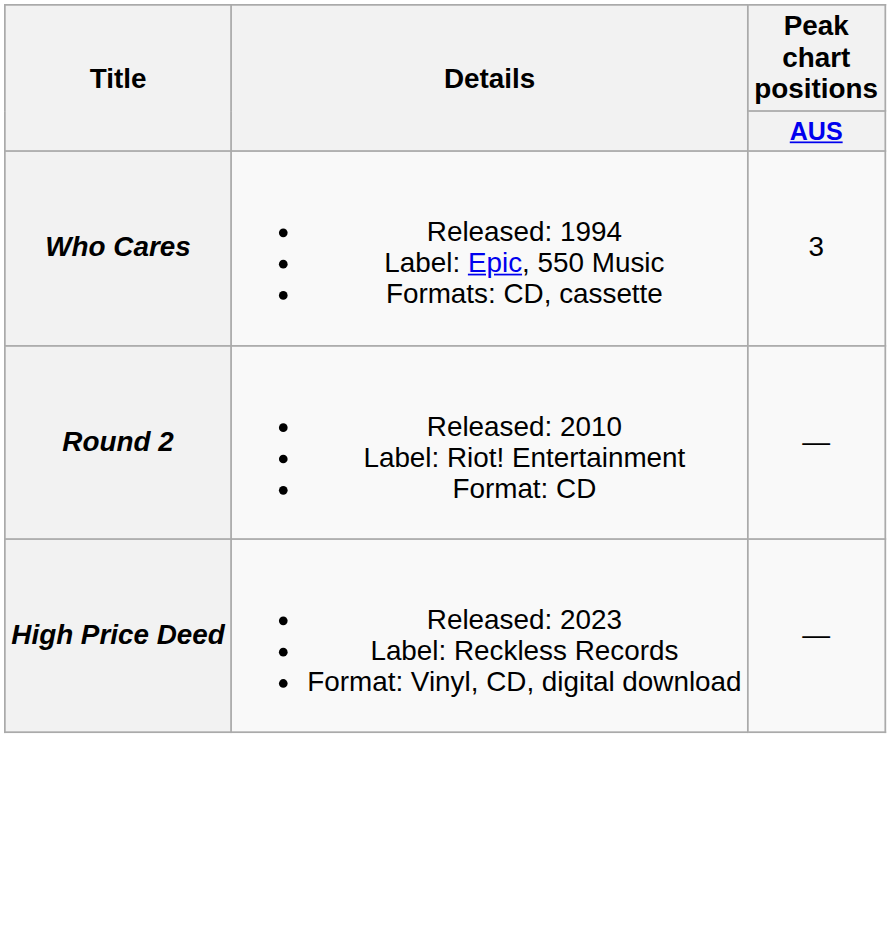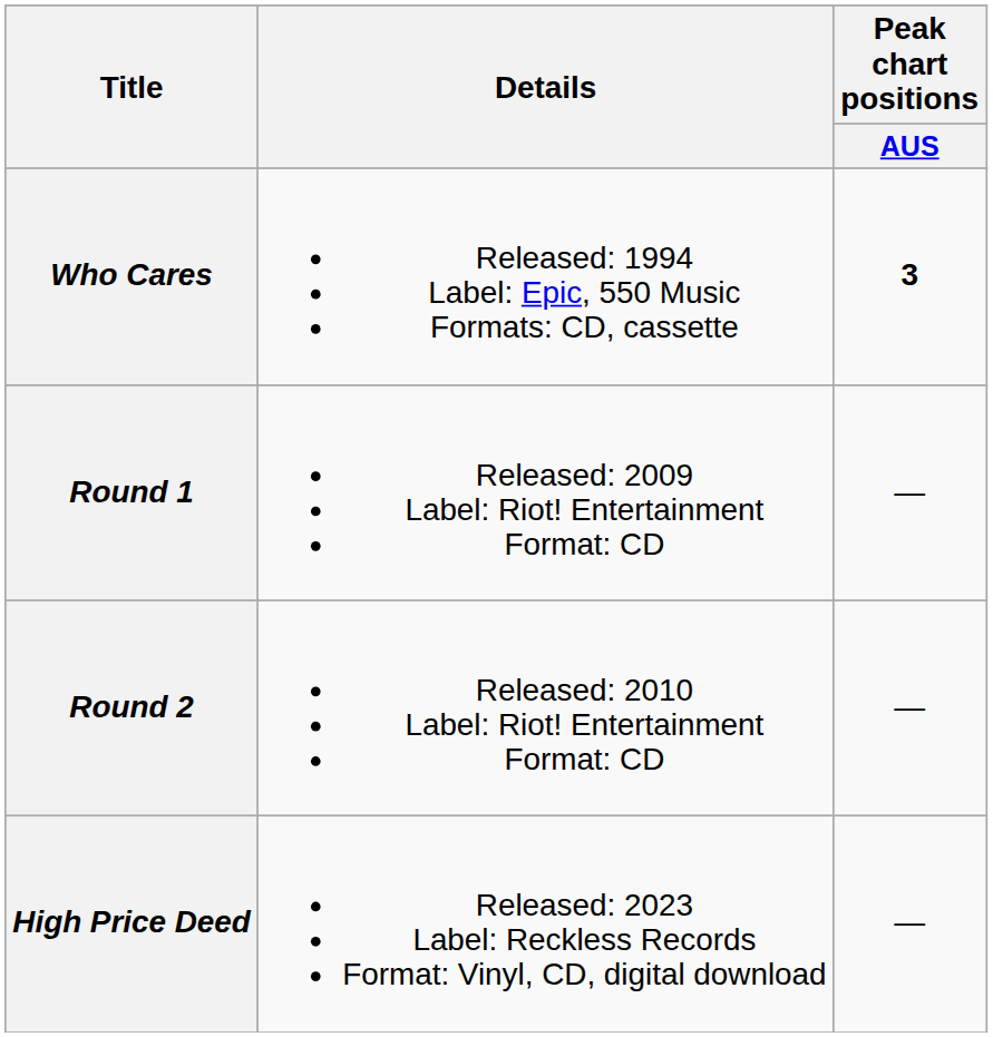Who Cares | Peak chart positions / AUS: normal -> bold
+ row: Round 1 | Released: 2009 Label: Riot! Entertainment Format: CD | —
